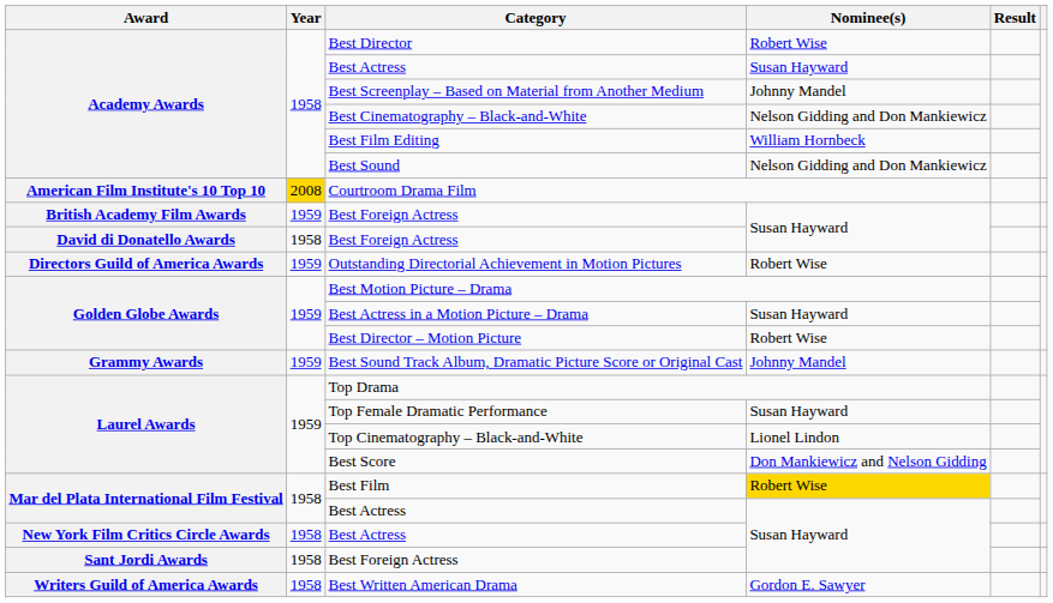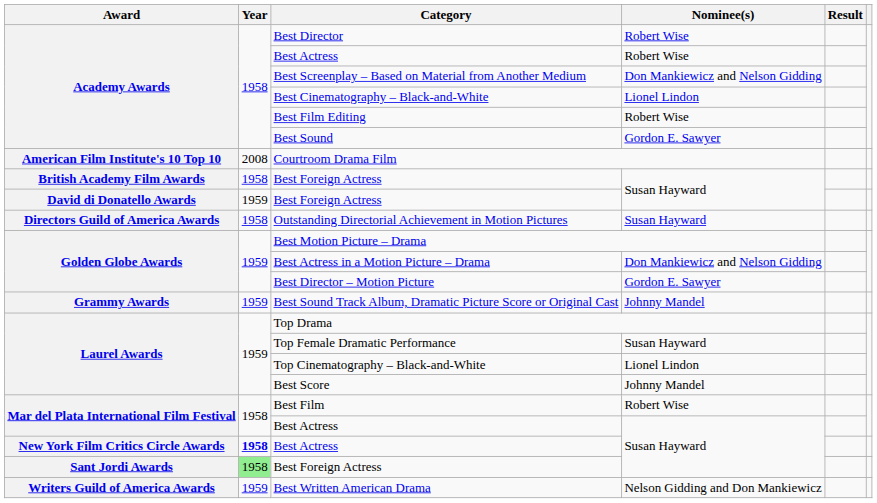Academy Awards / Best Actress | Nominee(s): Susan Hayward -> Robert Wise
Best Screenplay – Based on Material from Another Medium | Nominee(s): Johnny Mandel -> Don Mankiewicz and Nelson Gidding
Best Cinematography – Black-and-White | Nominee(s): Nelson Gidding and Don Mankiewicz -> Lionel Lindon
Best Film Editing | Nominee(s): William Hornbeck -> Robert Wise
Best Sound | Nominee(s): Nelson Gidding and Don Mankiewicz -> Gordon E. Sawyer
Courtroom Drama Film | Year: gold background -> no background
British Academy Film Awards / Best Foreign Actress | Year: 1959 -> 1958
David di Donatello Awards / Best Foreign Actress | Year: 1958 -> 1959
Outstanding Directorial Achievement in Motion Pictures | Year: 1959 -> 1958
Outstanding Directorial Achievement in Motion Pictures | Nominee(s): Robert Wise -> Susan Hayward
Best Actress in a Motion Picture – Drama | Nominee(s): Susan Hayward -> Don Mankiewicz and Nelson Gidding
Best Director – Motion Picture | Nominee(s): Robert Wise -> Gordon E. Sawyer
Best Score | Nominee(s): Don Mankiewicz and Nelson Gidding -> Johnny Mandel
Best Film | Nominee(s): gold background -> no background
New York Film Critics Circle Awards / Best Actress | Year: normal -> bold
Sant Jordi Awards / Best Foreign Actress | Year: no background -> lightgreen background
Best Written American Drama | Year: 1958 -> 1959
Best Written American Drama | Nominee(s): Gordon E. Sawyer -> Nelson Gidding and Don Mankiewicz
